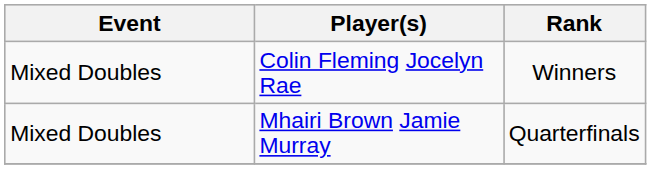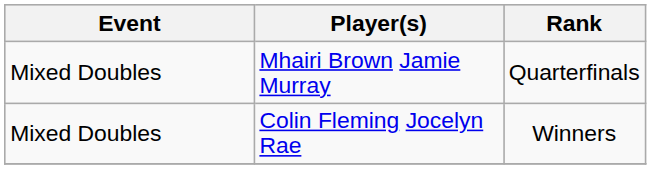rows swapped: Mhairi Brown Jamie Murray <-> Colin Fleming Jocelyn Rae
